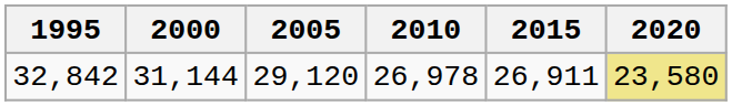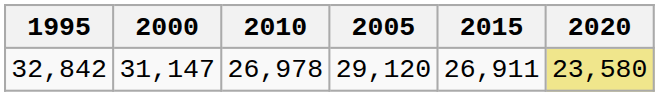columns swapped: 2005 <-> 2010
32,842 | 2000: 31,144 -> 31,147
